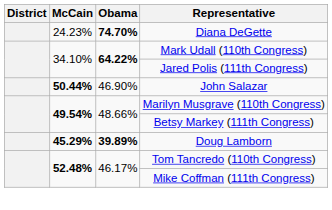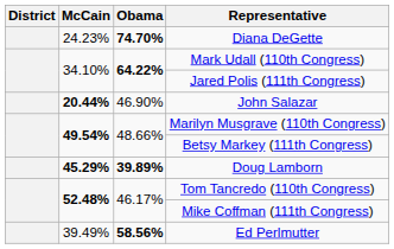John Salazar | McCain: 50.44% -> 20.44%
+ row: 39.49% | 58.56% | Ed Perlmutter
